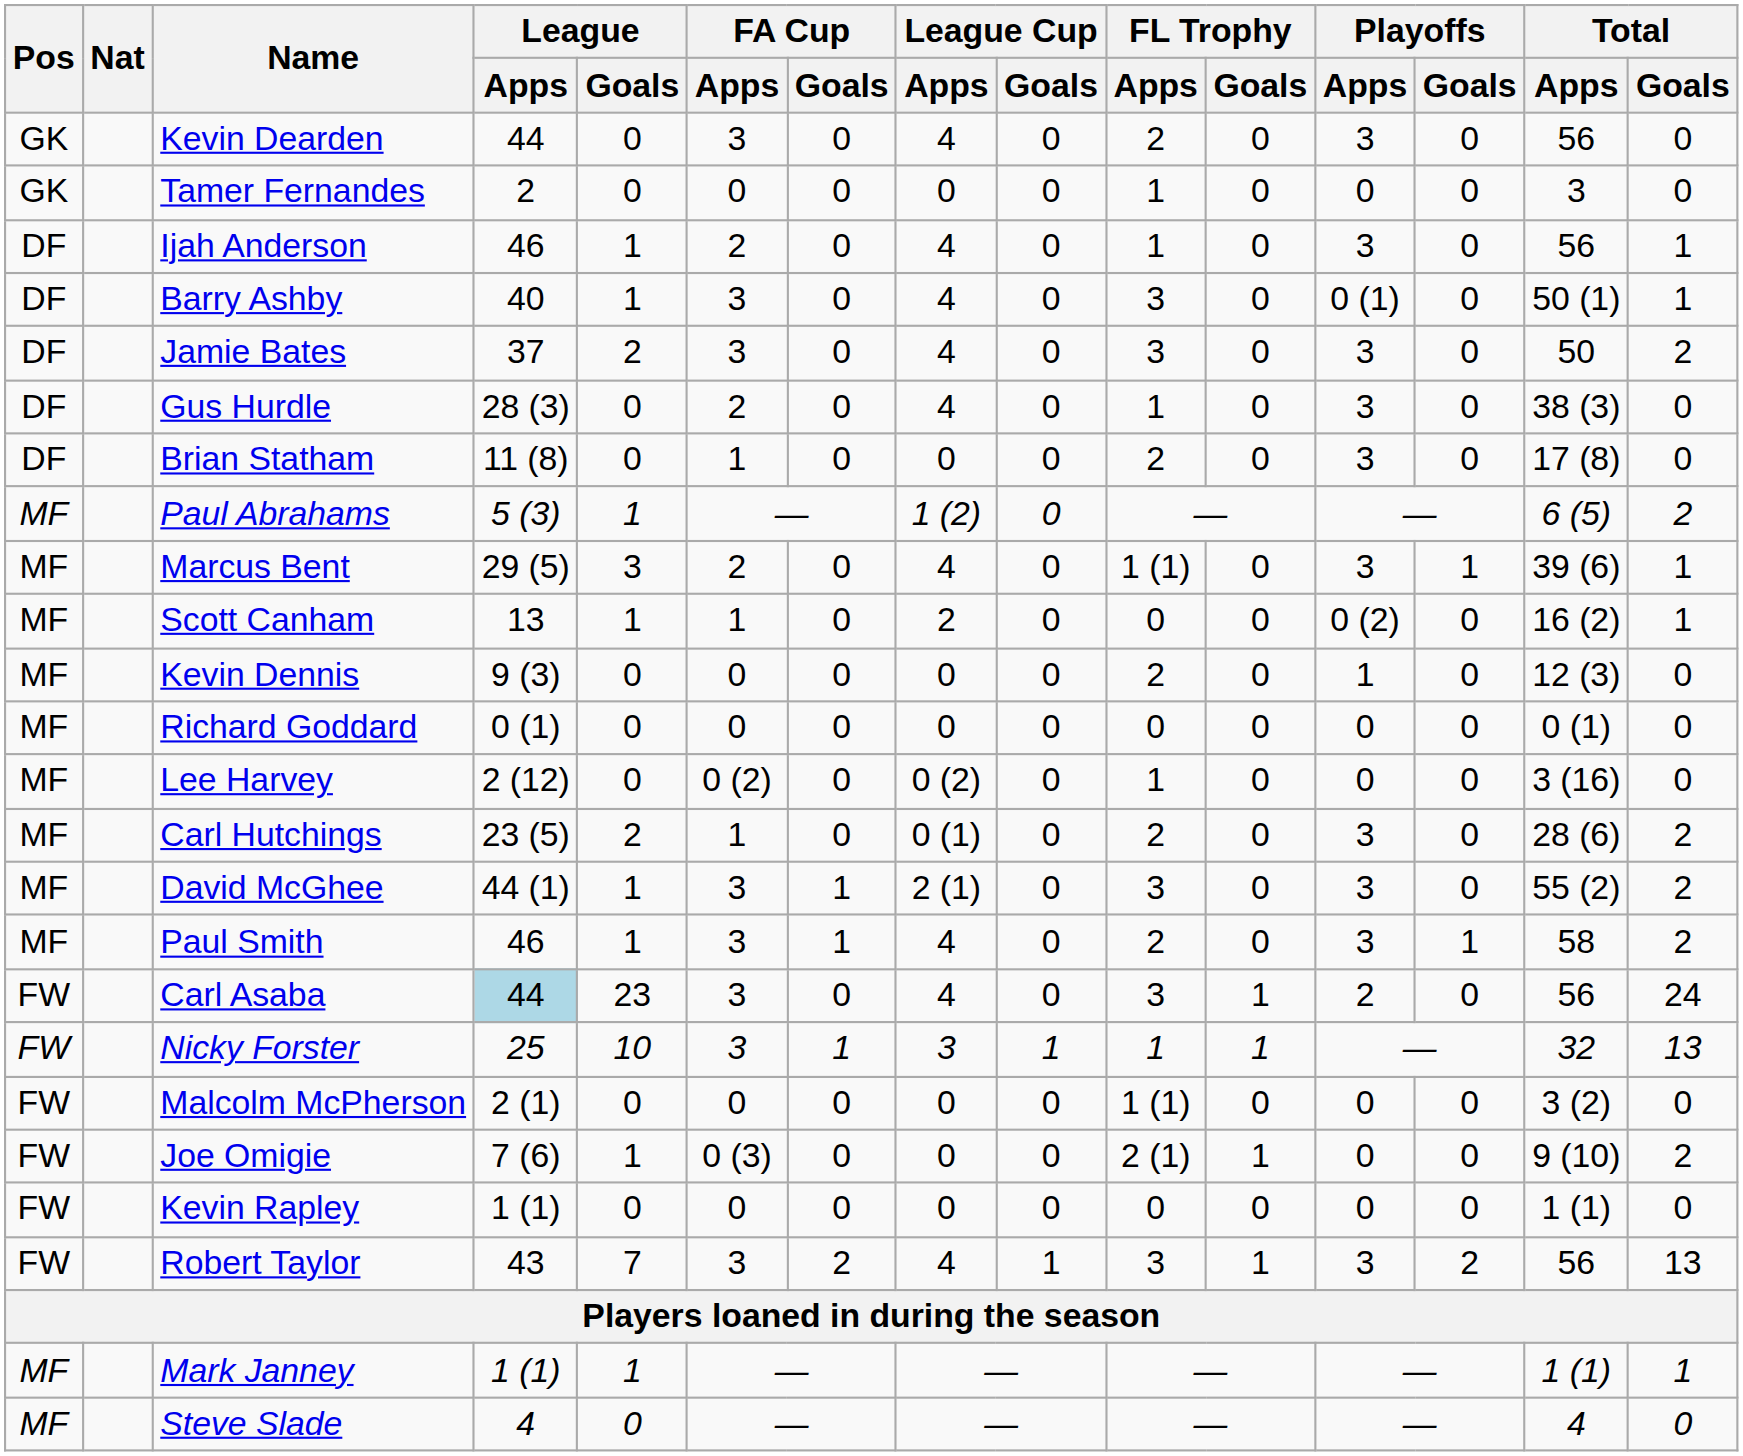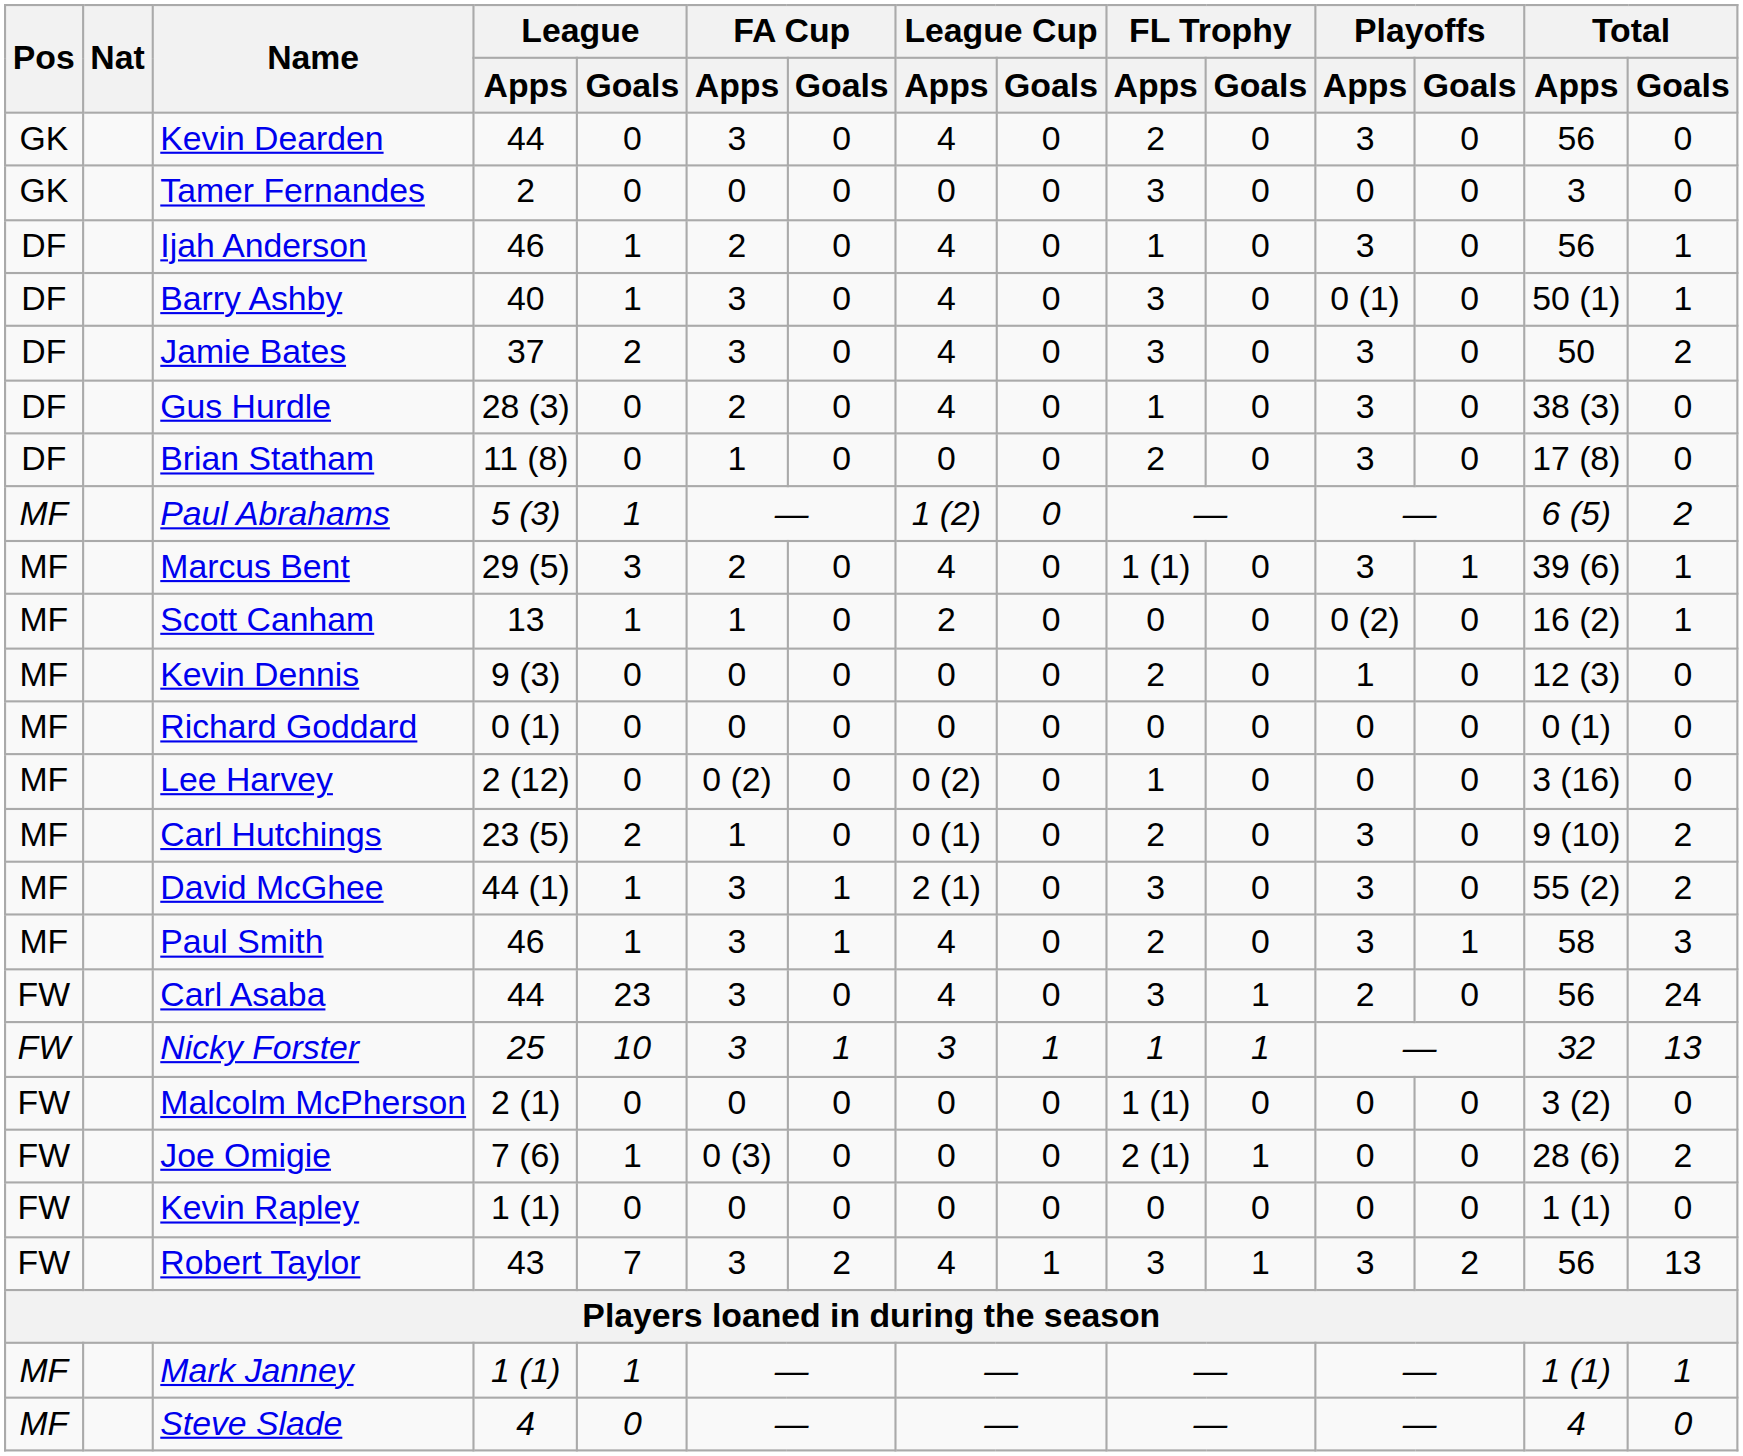Tamer Fernandes | FL Trophy / Apps: 1 -> 3
Carl Hutchings | Total / Apps: 28 (6) -> 9 (10)
Paul Smith | Total / Goals: 2 -> 3
Carl Asaba | League / Apps: lightblue background -> no background
Joe Omigie | Total / Apps: 9 (10) -> 28 (6)
